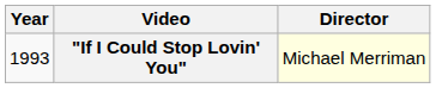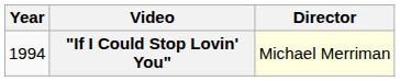"If I Could Stop Lovin' You" | Year: 1993 -> 1994
